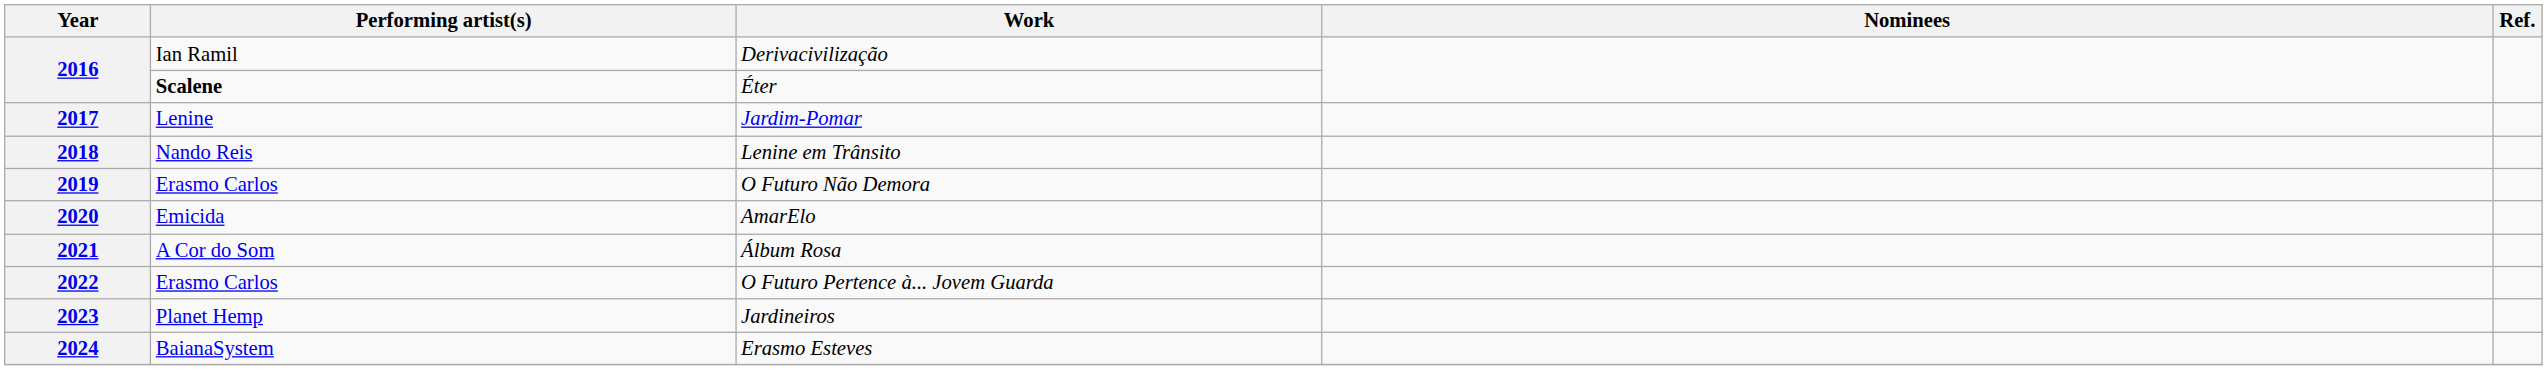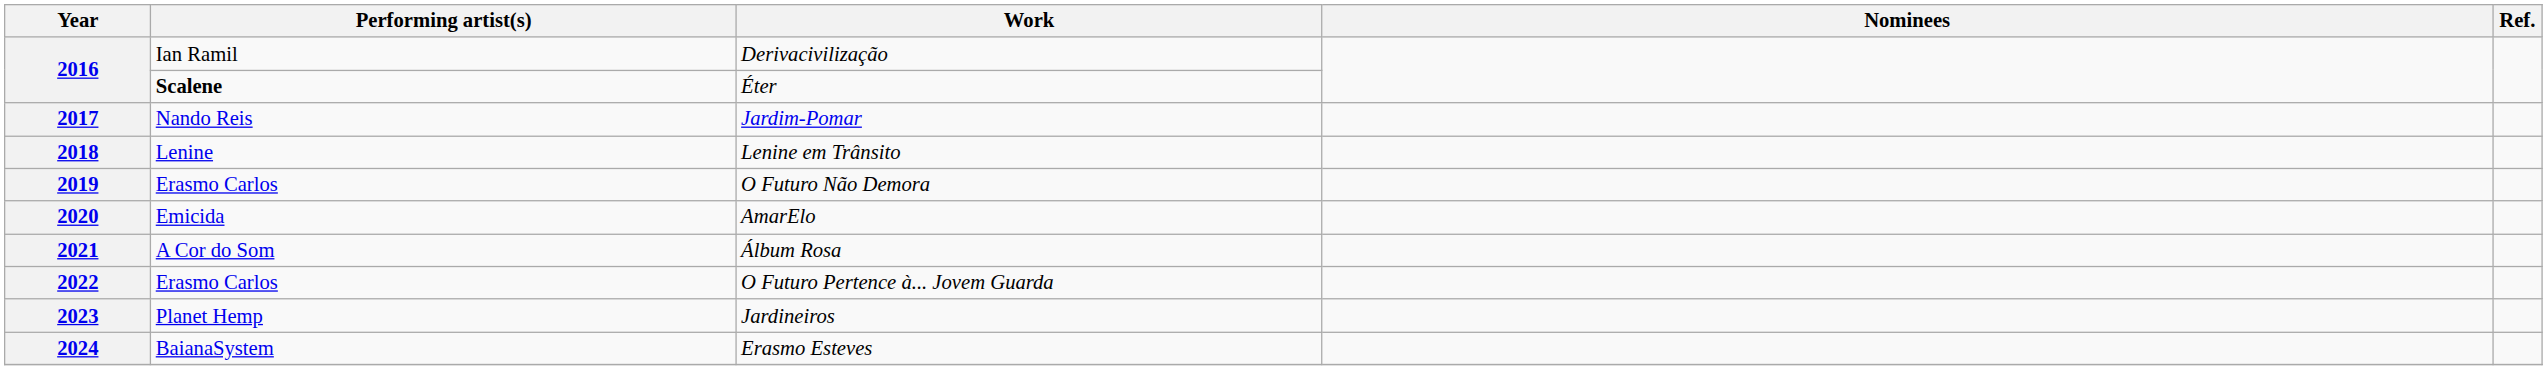2017 | Performing artist(s): Lenine -> Nando Reis
2018 | Performing artist(s): Nando Reis -> Lenine
